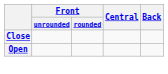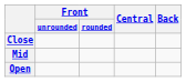+ row: Mid
